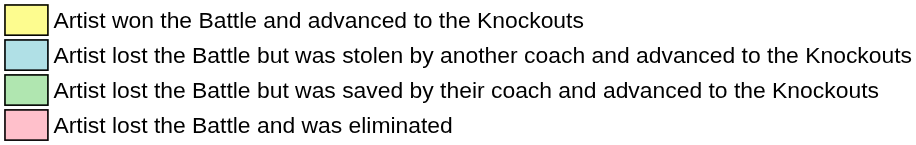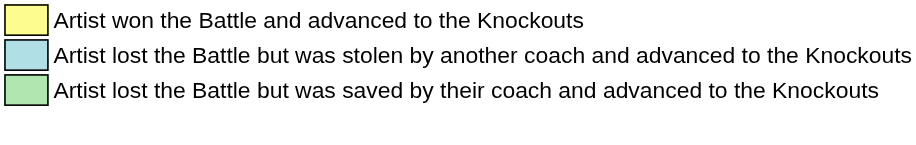- row: Artist lost the Battle and was eliminated
